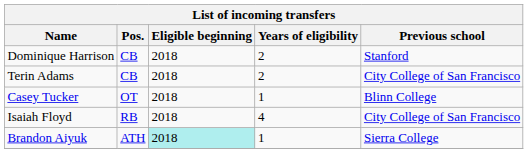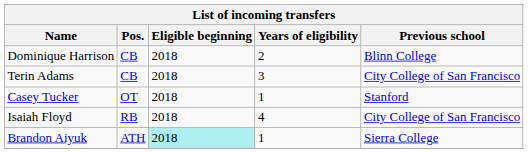Dominique Harrison | Previous school: Stanford -> Blinn College
Terin Adams | Years of eligibility: 2 -> 3
Casey Tucker | Previous school: Blinn College -> Stanford
